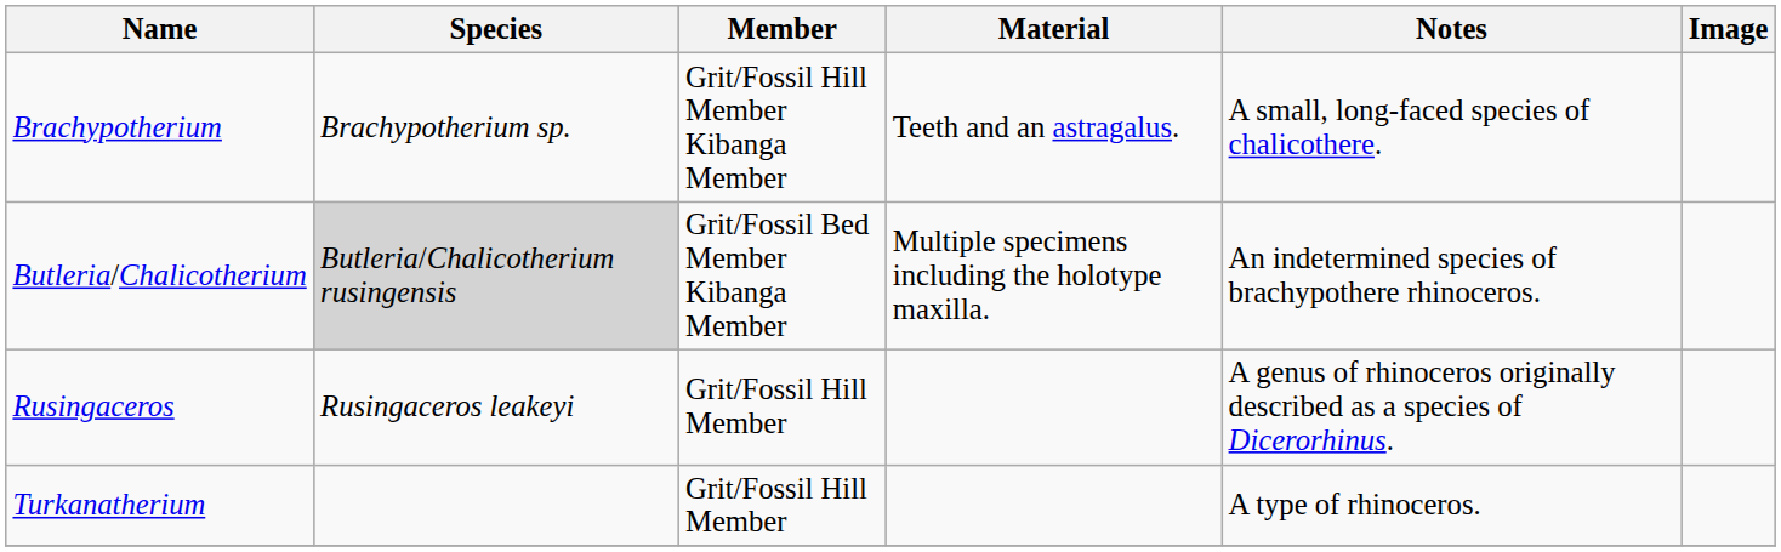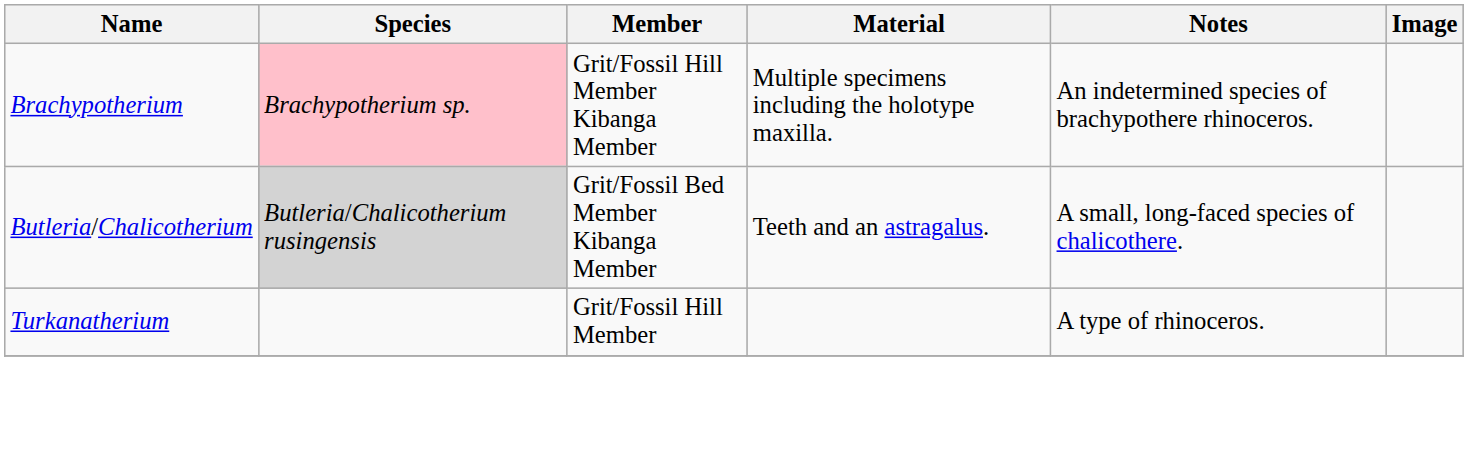Brachypotherium | Species: no background -> pink background
Brachypotherium | Material: Teeth and an astragalus. -> Multiple specimens including the holotype maxilla.
Brachypotherium | Notes: A small, long-faced species of chalicothere. -> An indetermined species of brachypothere rhinoceros.
Butleria/Chalicotherium | Material: Multiple specimens including the holotype maxilla. -> Teeth and an astragalus.
Butleria/Chalicotherium | Notes: An indetermined species of brachypothere rhinoceros. -> A small, long-faced species of chalicothere.
- row: Rusingaceros | Rusingaceros leakeyi | Grit/Fossil Hill Member | A genus of rhinoceros originally described as a species of Dicerorhinus.
